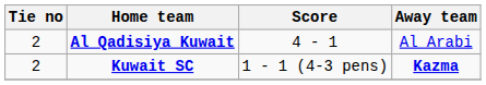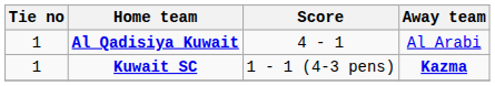Al Qadisiya Kuwait | Tie no: 2 -> 1
Kuwait SC | Tie no: 2 -> 1
